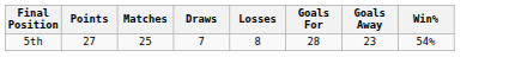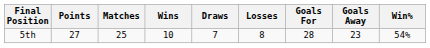+ column: Wins | 10
